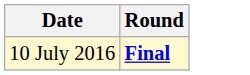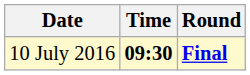+ column: Time | 09:30
